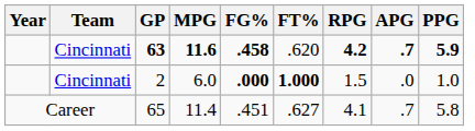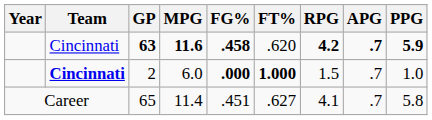2 | Team: normal -> bold
2 | APG: .0 -> .7
